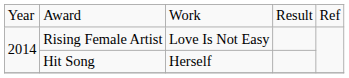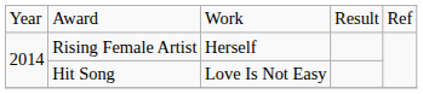Rising Female Artist | column 3: Love Is Not Easy -> Herself
Hit Song | column 3: Herself -> Love Is Not Easy
